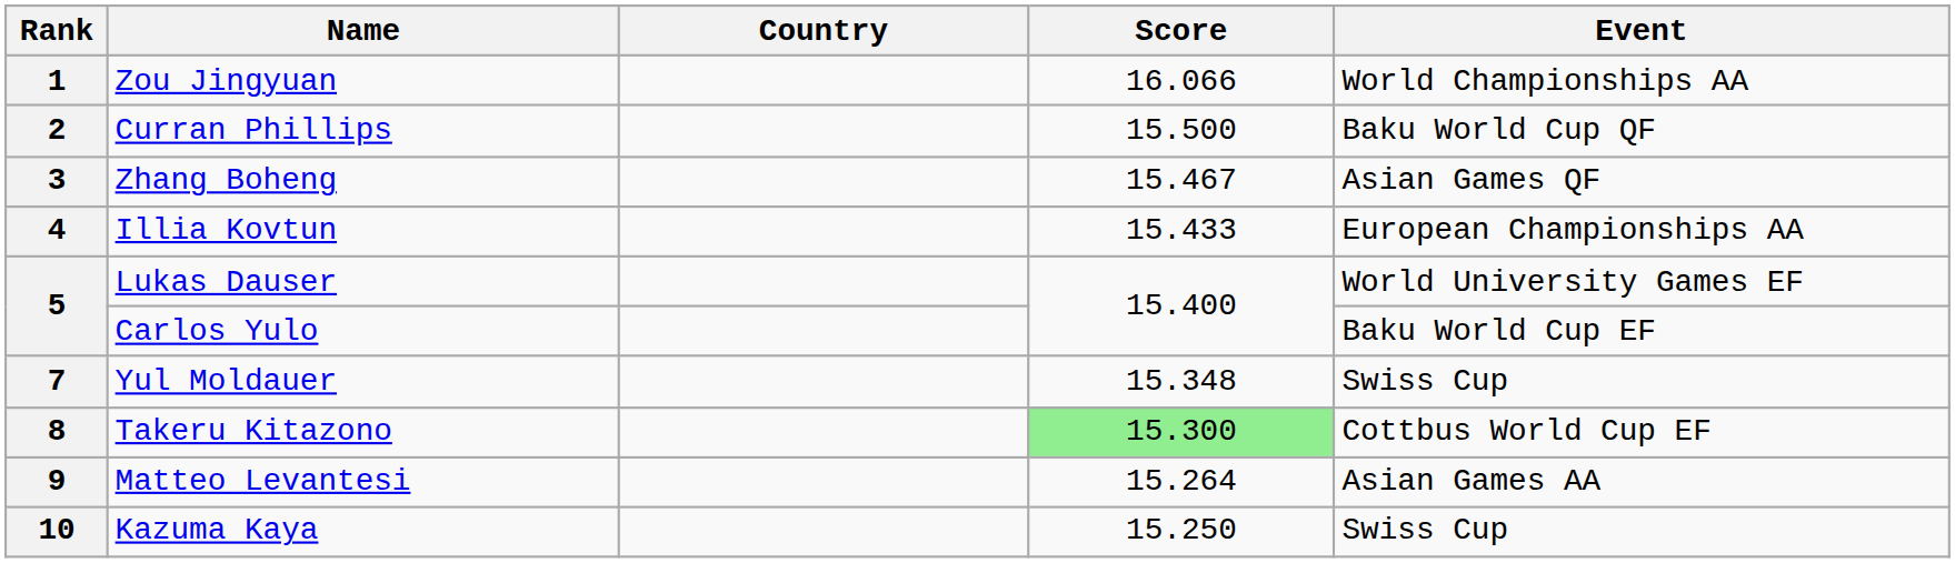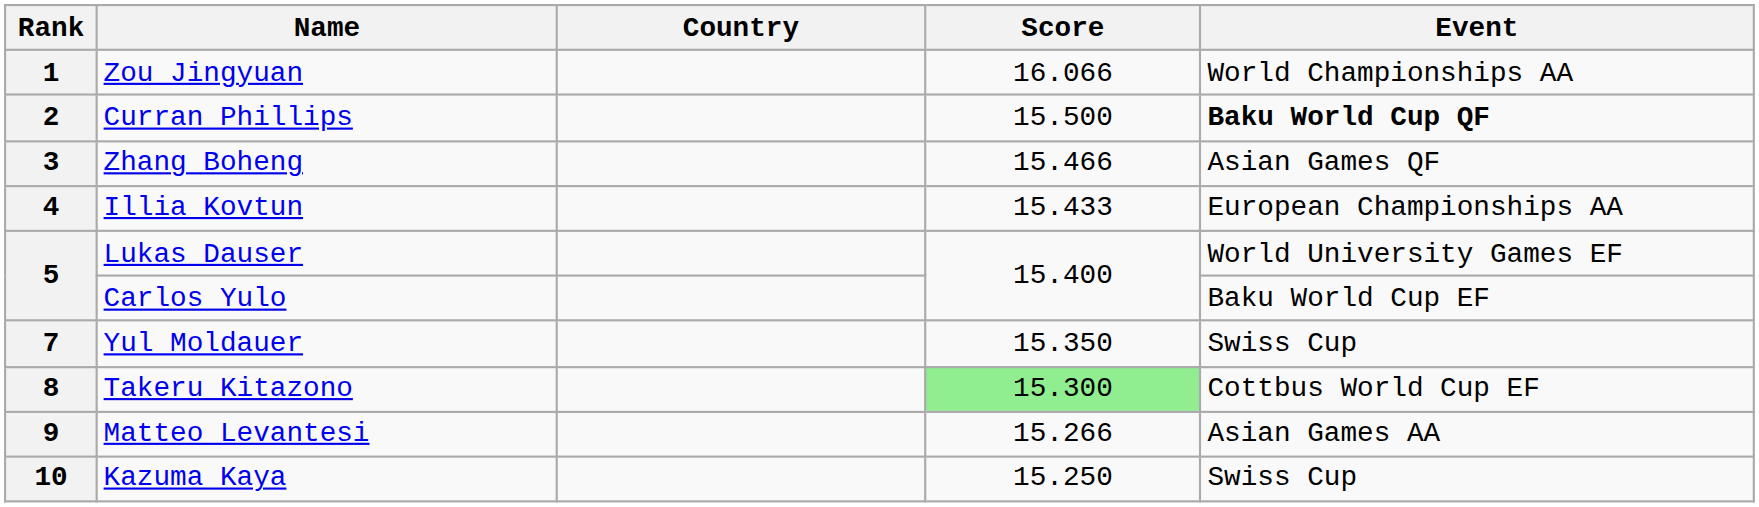2 | Event: normal -> bold
3 | Score: 15.467 -> 15.466
7 | Score: 15.348 -> 15.350
9 | Score: 15.264 -> 15.266
